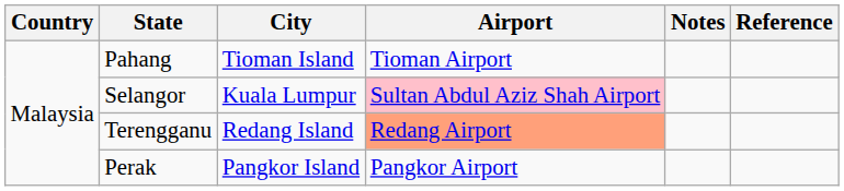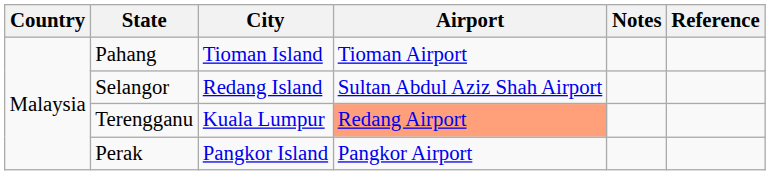Selangor | City: Kuala Lumpur -> Redang Island
Selangor | Airport: pink background -> no background
Terengganu | City: Redang Island -> Kuala Lumpur
